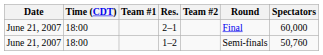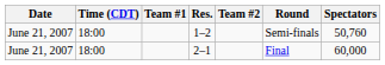rows swapped: 1–2 <-> 2–1
